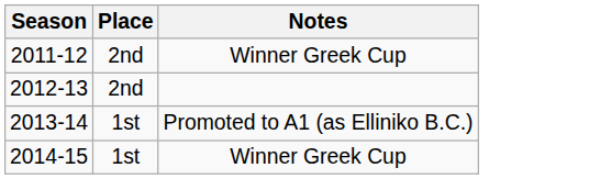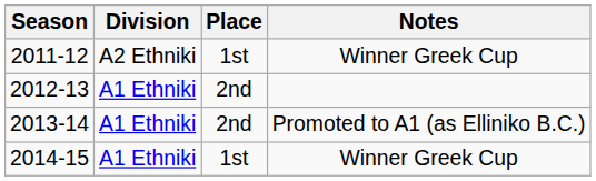+ column: Division | A2 Ethniki | A1 Ethniki | A1 Ethniki | A1 Ethniki
2011-12 | Place: 2nd -> 1st
2013-14 | Place: 1st -> 2nd
